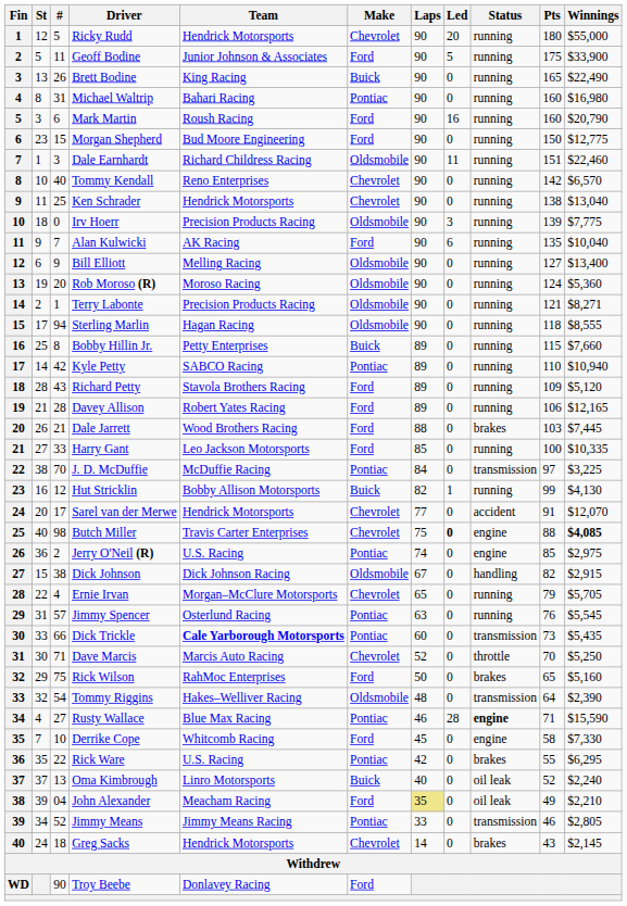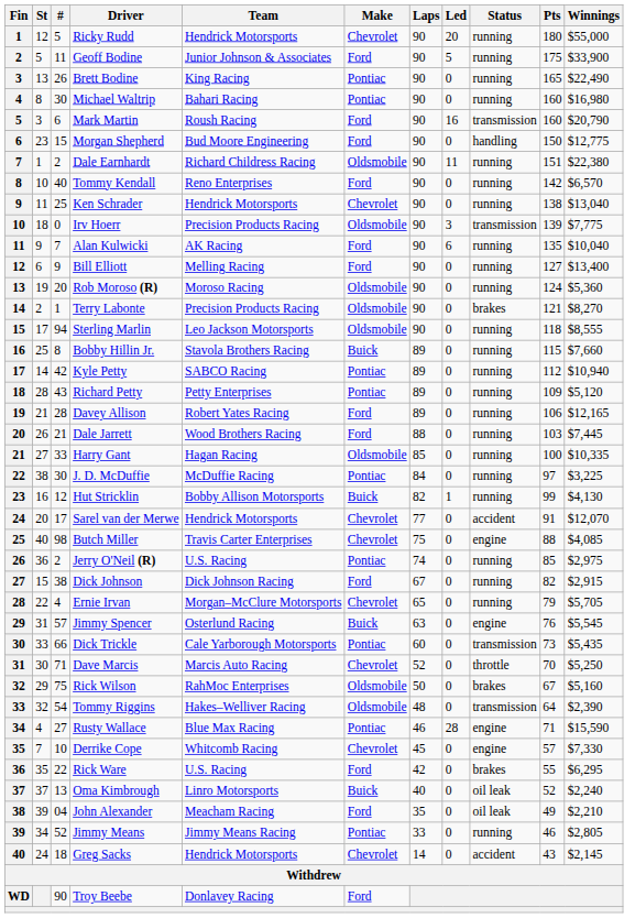Brett Bodine | Make: Buick -> Pontiac
Michael Waltrip | #: 31 -> 30
Mark Martin | Status: running -> transmission
Morgan Shepherd | Status: running -> handling
Dale Earnhardt | #: 3 -> 2
Dale Earnhardt | Winnings: $22,460 -> $22,380
Tommy Kendall | Make: Chevrolet -> Ford
Irv Hoerr | Status: running -> transmission
Bill Elliott | Make: Oldsmobile -> Ford
Terry Labonte | Status: running -> brakes
Terry Labonte | Winnings: $8,271 -> $8,270
Sterling Marlin | Team: Hagan Racing -> Leo Jackson Motorsports
Bobby Hillin Jr. | Team: Petty Enterprises -> Stavola Brothers Racing
Kyle Petty | Pts: 110 -> 112
Richard Petty | Team: Stavola Brothers Racing -> Petty Enterprises
Richard Petty | Make: Ford -> Pontiac
Dale Jarrett | Status: brakes -> running
Harry Gant | Team: Leo Jackson Motorsports -> Hagan Racing
Harry Gant | Make: Ford -> Oldsmobile
J. D. McDuffie | #: 70 -> 30
J. D. McDuffie | Status: transmission -> running
Butch Miller | Led: bold -> normal
Butch Miller | Winnings: bold -> normal
Jerry O'Neil (R) | Status: engine -> running
Dick Johnson | Make: Oldsmobile -> Ford
Dick Johnson | Status: handling -> running
Jimmy Spencer | Make: Pontiac -> Buick
Jimmy Spencer | Status: running -> engine
Dick Trickle | Team: bold -> normal
Rick Wilson | Make: Ford -> Oldsmobile
Rick Wilson | Pts: 65 -> 67
Rusty Wallace | Status: bold -> normal
Derrike Cope | Make: Ford -> Chevrolet
Derrike Cope | Pts: 58 -> 57
Rick Ware | Make: Pontiac -> Ford
John Alexander | Laps: khaki background -> no background
Jimmy Means | Status: transmission -> running
Greg Sacks | Status: brakes -> accident
